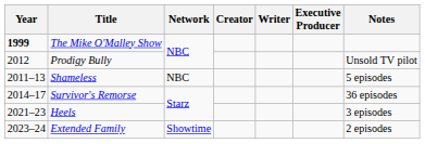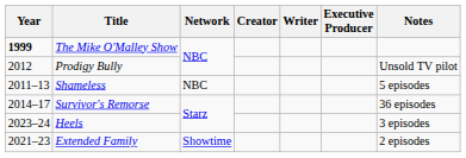Heels | Year: 2021–23 -> 2023–24
Extended Family | Year: 2023–24 -> 2021–23
